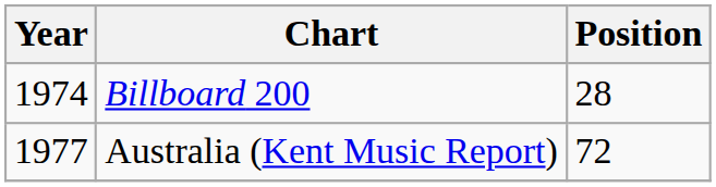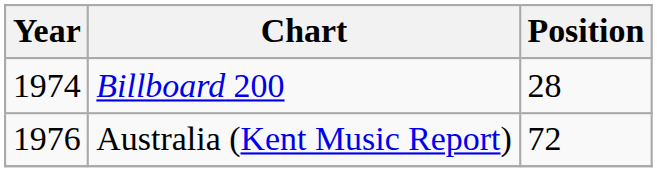Australia (Kent Music Report) | Year: 1977 -> 1976
